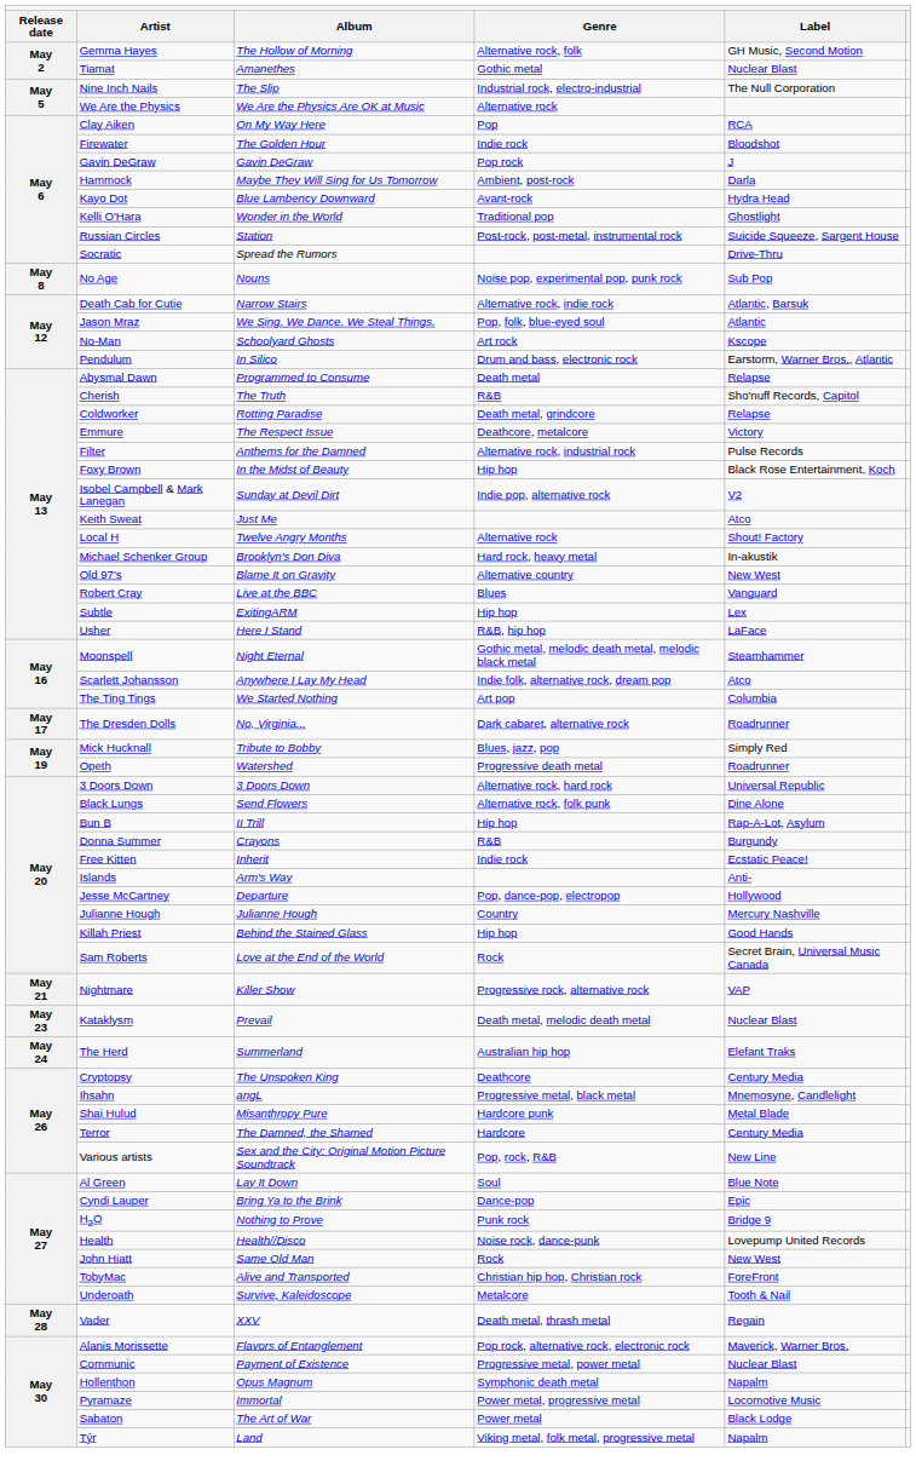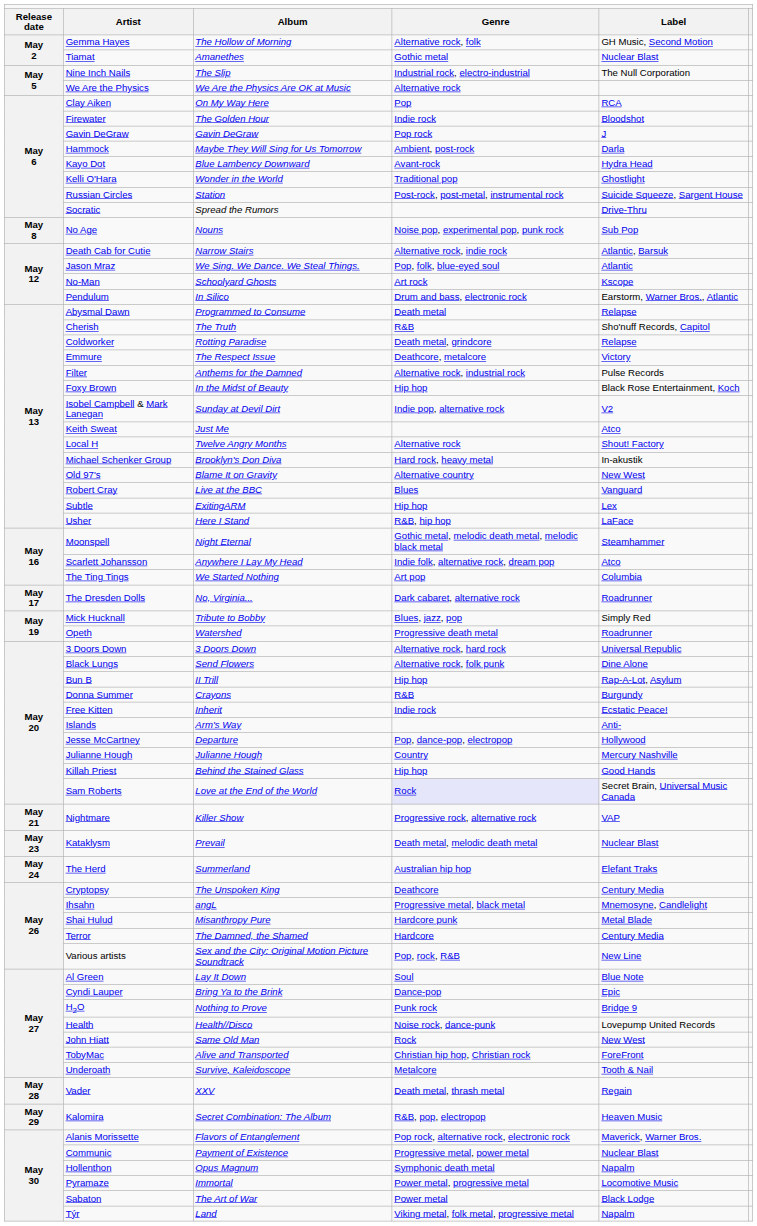Sam Roberts | column 4: no background -> lavender background
+ row: May 29 | Kalomira | Secret Combination: The Album | R&B, pop, electropop | Heaven Music
